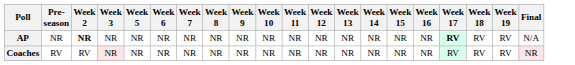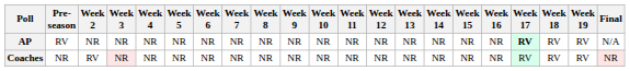+ column: Week 4 | NR | NR
AP | Pre- season: NR -> RV
AP | Week 2: bold -> normal
Coaches | Pre- season: RV -> NR
